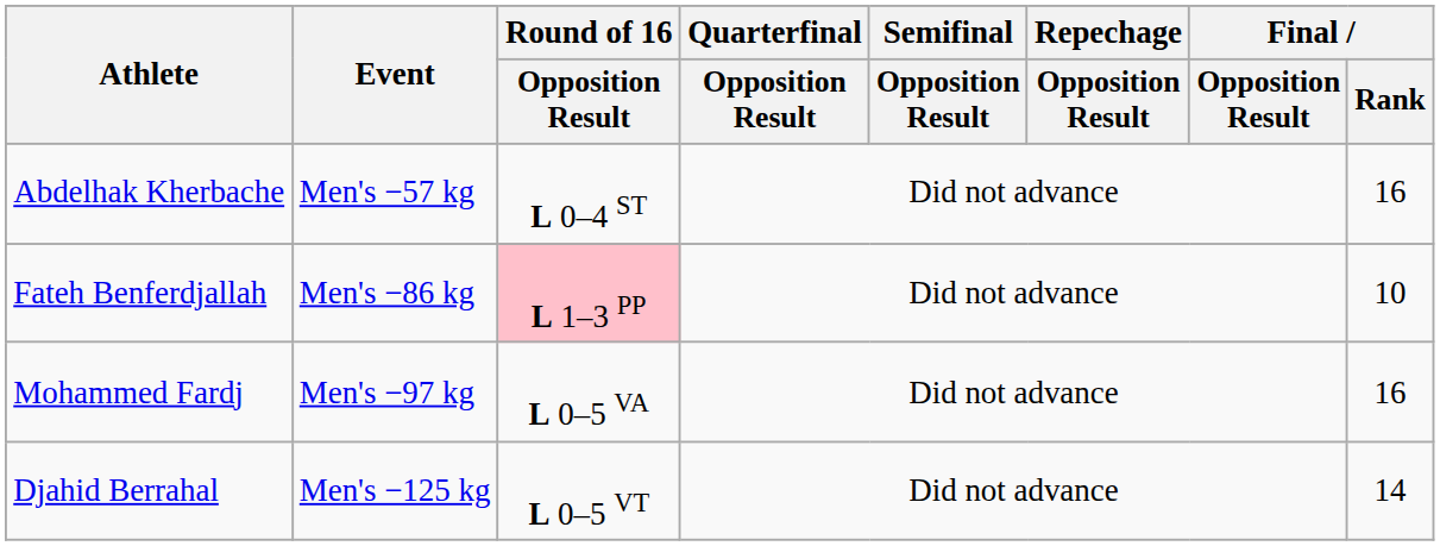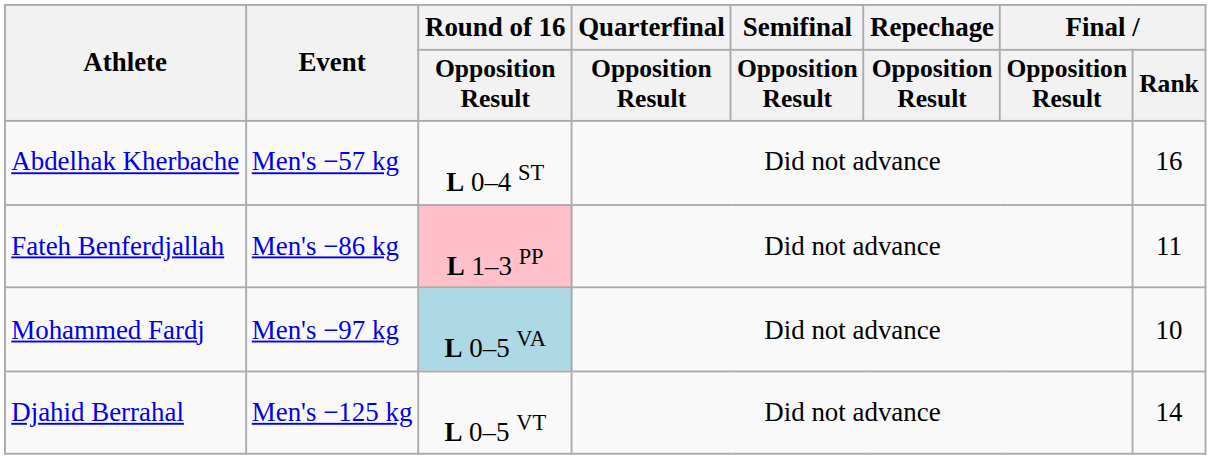Fateh Benferdjallah | Final / Rank: 10 -> 11
Mohammed Fardj | Round of 16 / Opposition Result: no background -> lightblue background
Mohammed Fardj | Final / Rank: 16 -> 10
